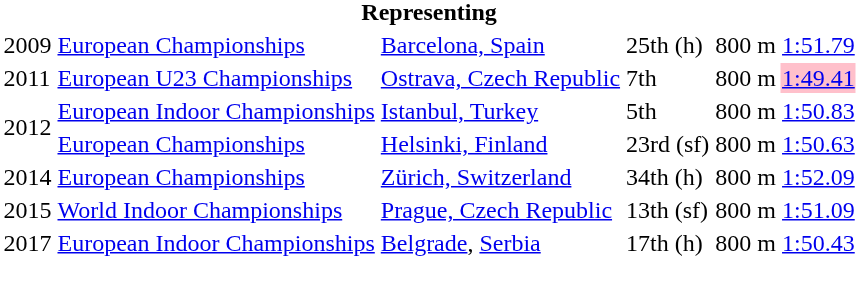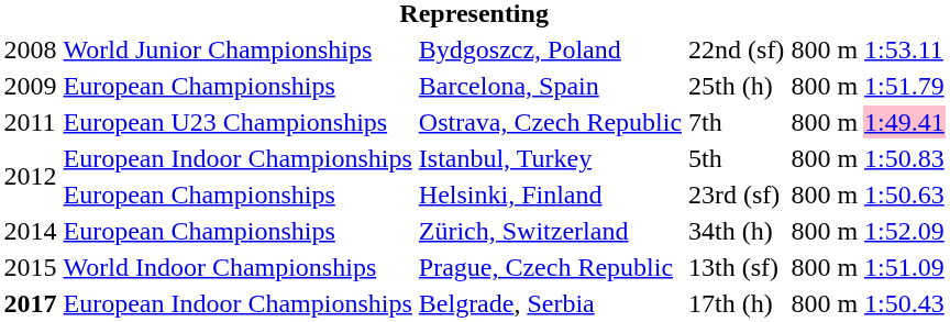+ row: 2008 | World Junior Championships | Bydgoszcz, Poland | 22nd (sf) | 800 m | 1:53.11
Belgrade, Serbia | column 1: normal -> bold
